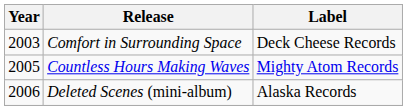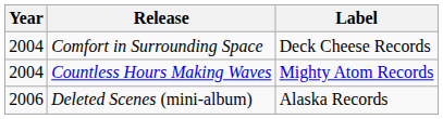Comfort in Surrounding Space | Year: 2003 -> 2004
Countless Hours Making Waves | Year: 2005 -> 2004
